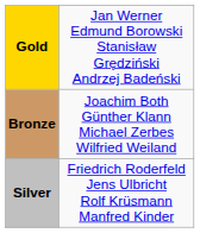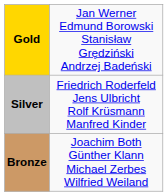rows swapped: Silver <-> Bronze
